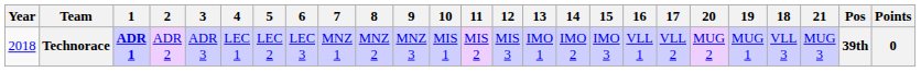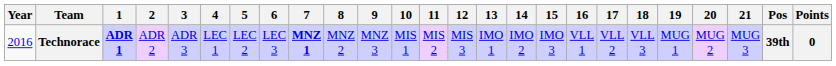columns swapped: 18 <-> 20
Technorace | Year: 2018 -> 2016
Technorace | 7: normal -> bold
